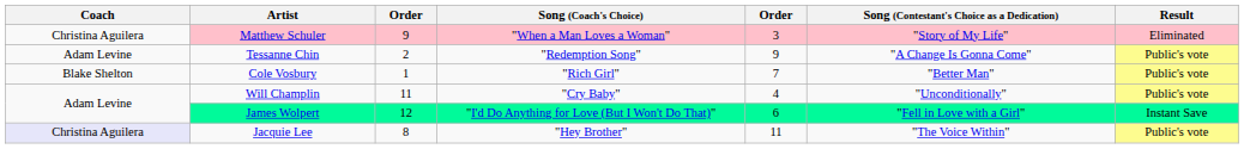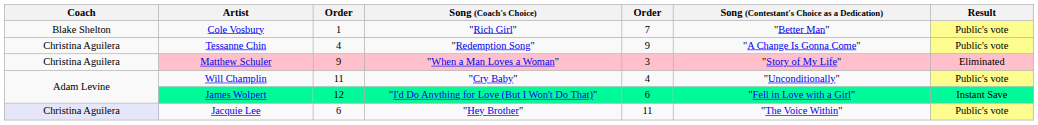rows swapped: Cole Vosbury <-> Matthew Schuler
Tessanne Chin | Coach: Adam Levine -> Christina Aguilera
Tessanne Chin | column 3: 2 -> 4
Jacquie Lee | column 3: 8 -> 6
